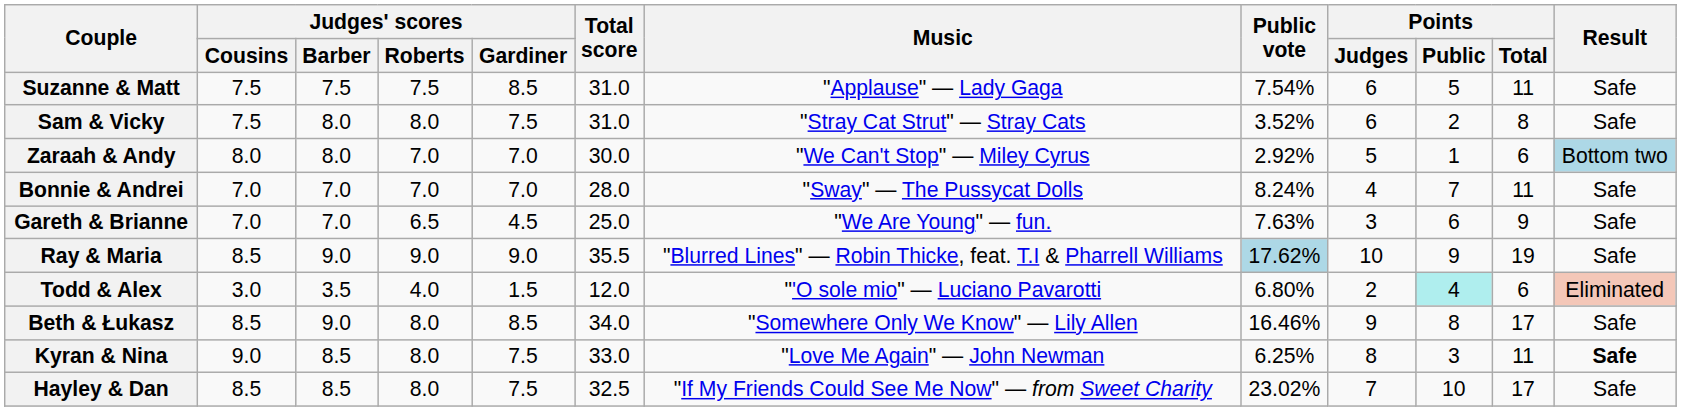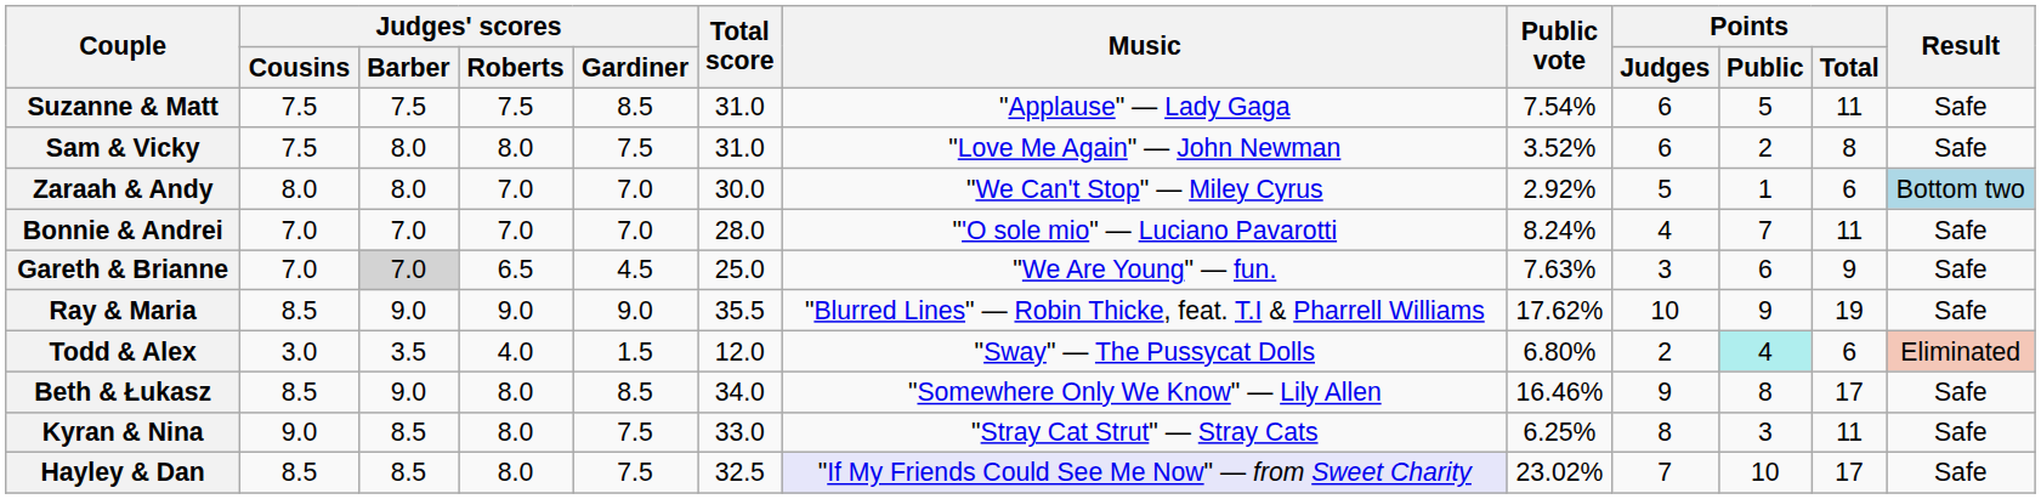Sam & Vicky | Music: "Stray Cat Strut" — Stray Cats -> "Love Me Again" — John Newman
Bonnie & Andrei | Music: "Sway" — The Pussycat Dolls -> "'O sole mio" — Luciano Pavarotti
Gareth & Brianne | Judges' scores / Barber: no background -> lightgrey background
Ray & Maria | Public vote: lightblue background -> no background
Todd & Alex | Music: "'O sole mio" — Luciano Pavarotti -> "Sway" — The Pussycat Dolls
Kyran & Nina | Music: "Love Me Again" — John Newman -> "Stray Cat Strut" — Stray Cats
Kyran & Nina | Result: bold -> normal
Hayley & Dan | Music: no background -> lavender background
